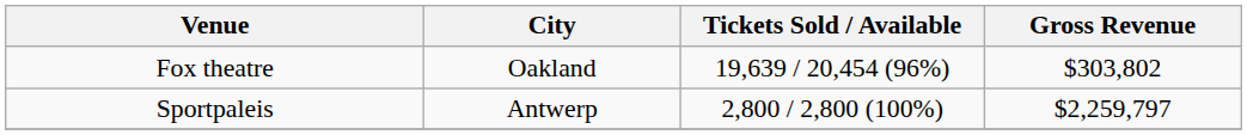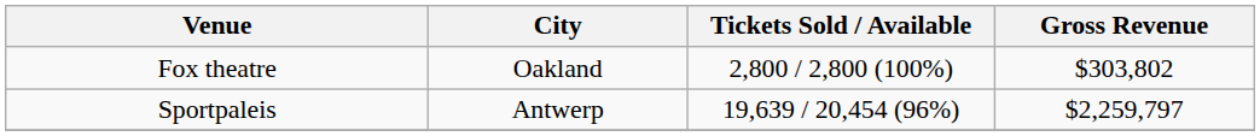Fox theatre | Tickets Sold / Available: 19,639 / 20,454 (96%) -> 2,800 / 2,800 (100%)
Sportpaleis | Tickets Sold / Available: 2,800 / 2,800 (100%) -> 19,639 / 20,454 (96%)
